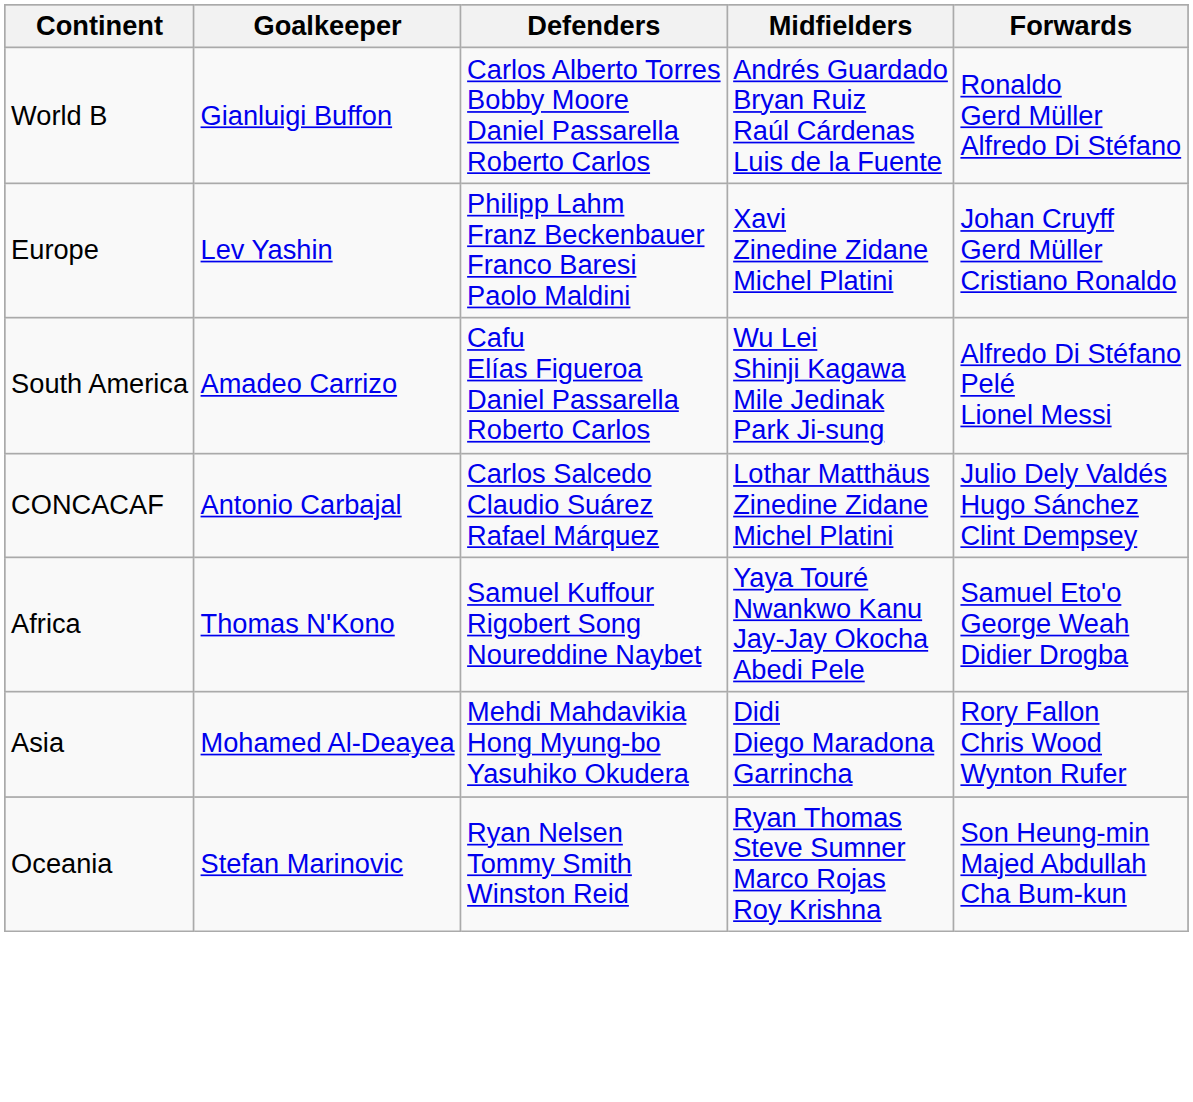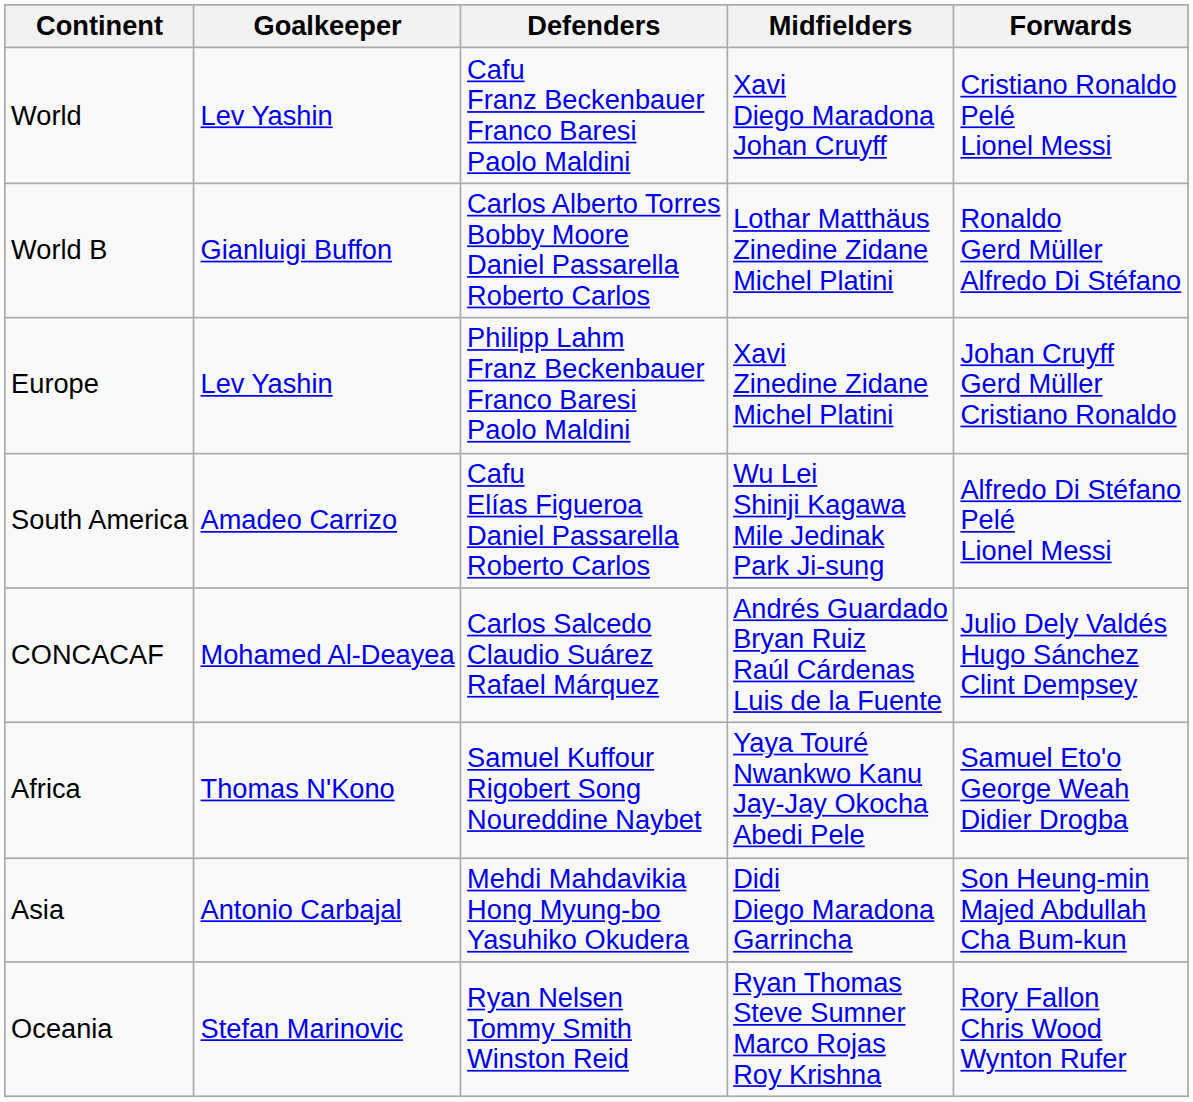+ row: World | Lev Yashin | Cafu Franz Beckenbauer Franco Baresi Paolo Maldini | Xavi Diego Maradona Johan Cruyff | Cristiano Ronaldo Pelé Lionel Messi
World B | Midfielders: Andrés Guardado Bryan Ruiz Raúl Cárdenas Luis de la Fuente -> Lothar Matthäus Zinedine Zidane Michel Platini
CONCACAF | Goalkeeper: Antonio Carbajal -> Mohamed Al-Deayea
CONCACAF | Midfielders: Lothar Matthäus Zinedine Zidane Michel Platini -> Andrés Guardado Bryan Ruiz Raúl Cárdenas Luis de la Fuente
Asia | Goalkeeper: Mohamed Al-Deayea -> Antonio Carbajal
Asia | Forwards: Rory Fallon Chris Wood Wynton Rufer -> Son Heung-min Majed Abdullah Cha Bum-kun
Oceania | Forwards: Son Heung-min Majed Abdullah Cha Bum-kun -> Rory Fallon Chris Wood Wynton Rufer
